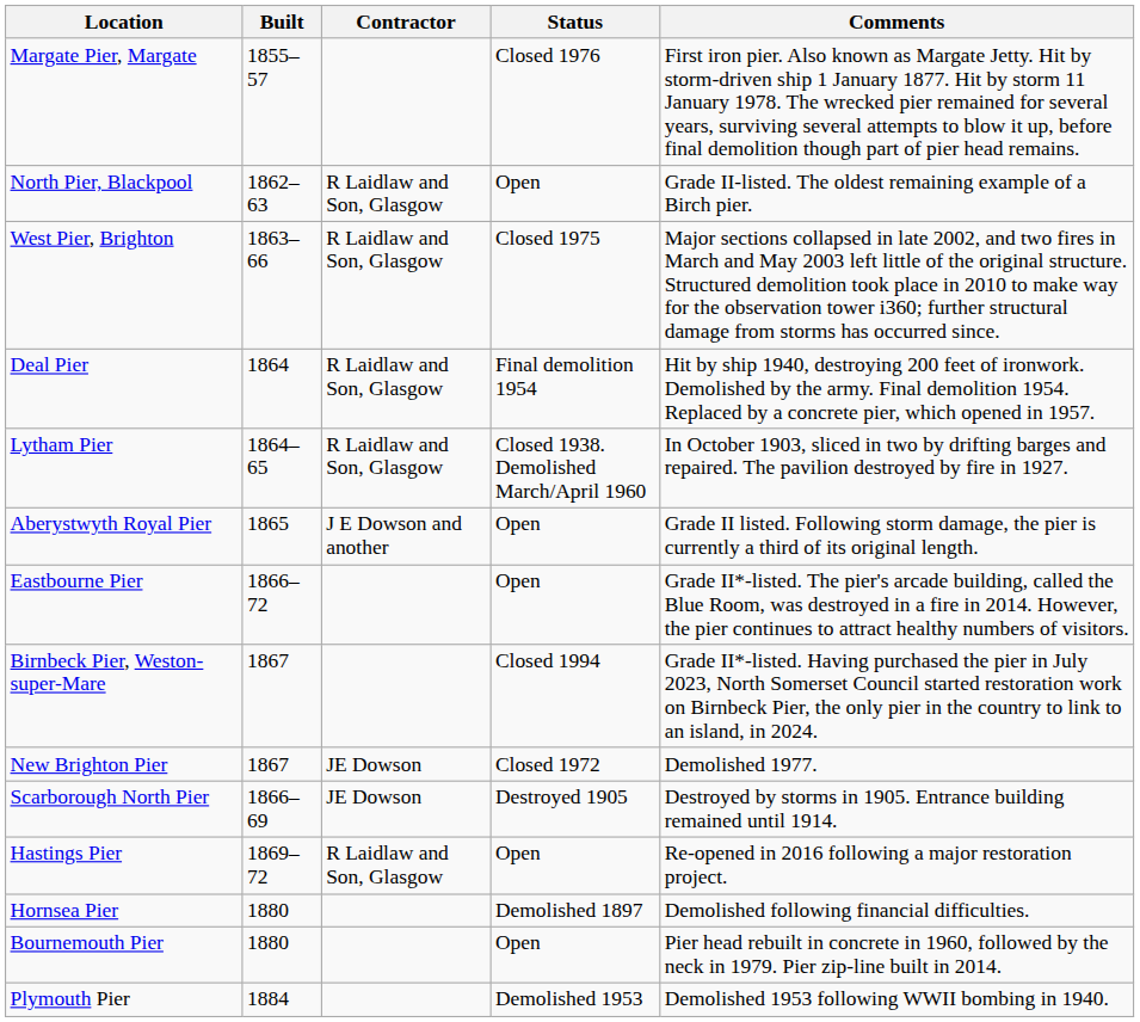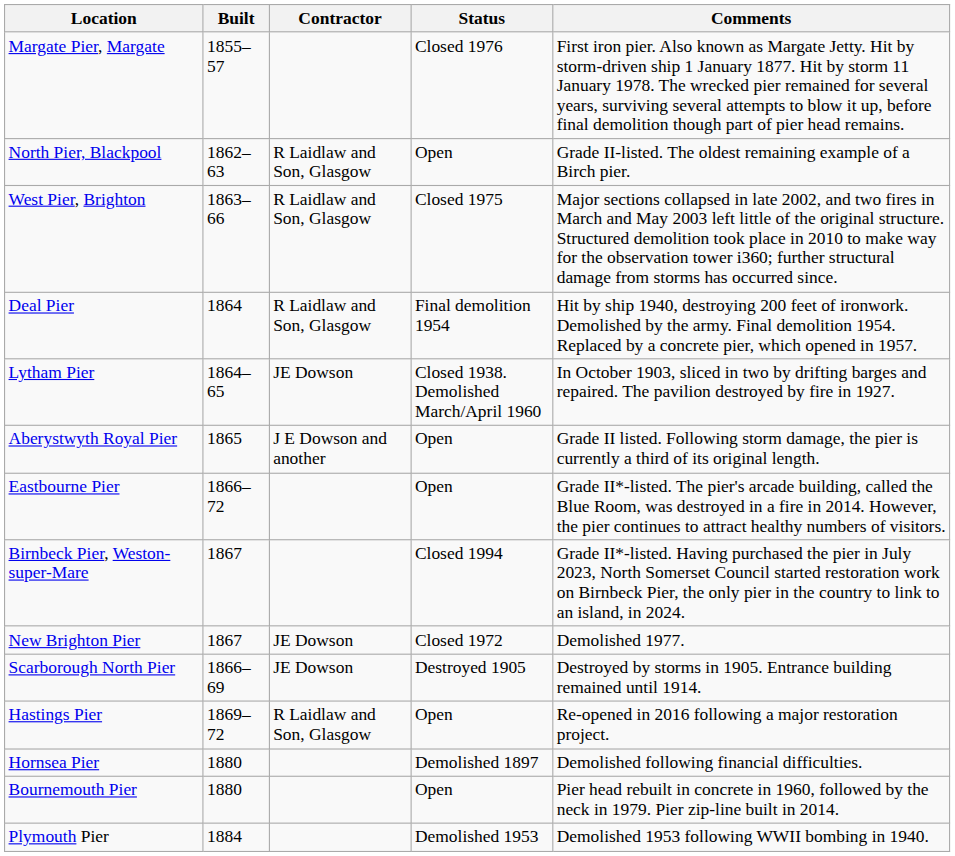Lytham Pier | Contractor: R Laidlaw and Son, Glasgow -> JE Dowson
